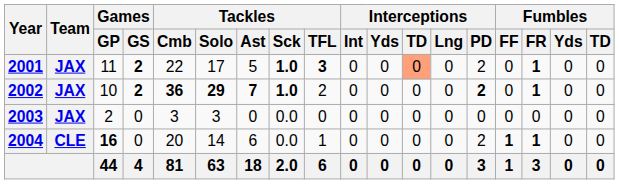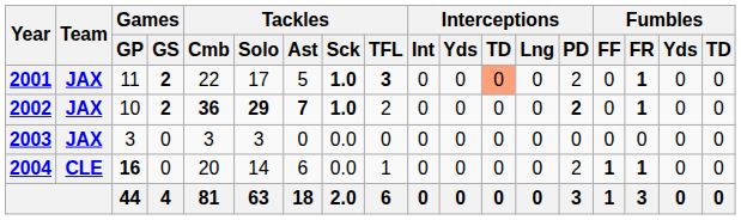2003 | Games / GP: 2 -> 3
